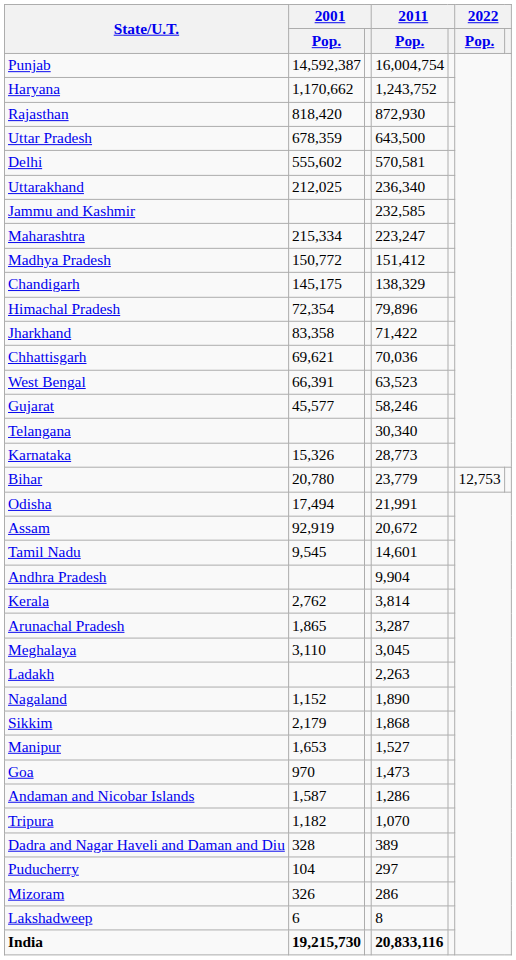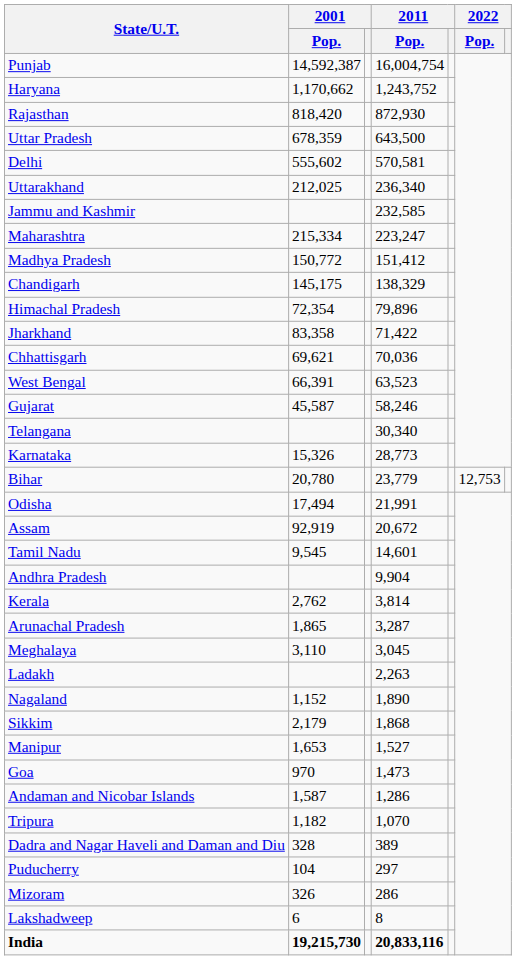Gujarat | 2001 / Pop.: 45,577 -> 45,587
